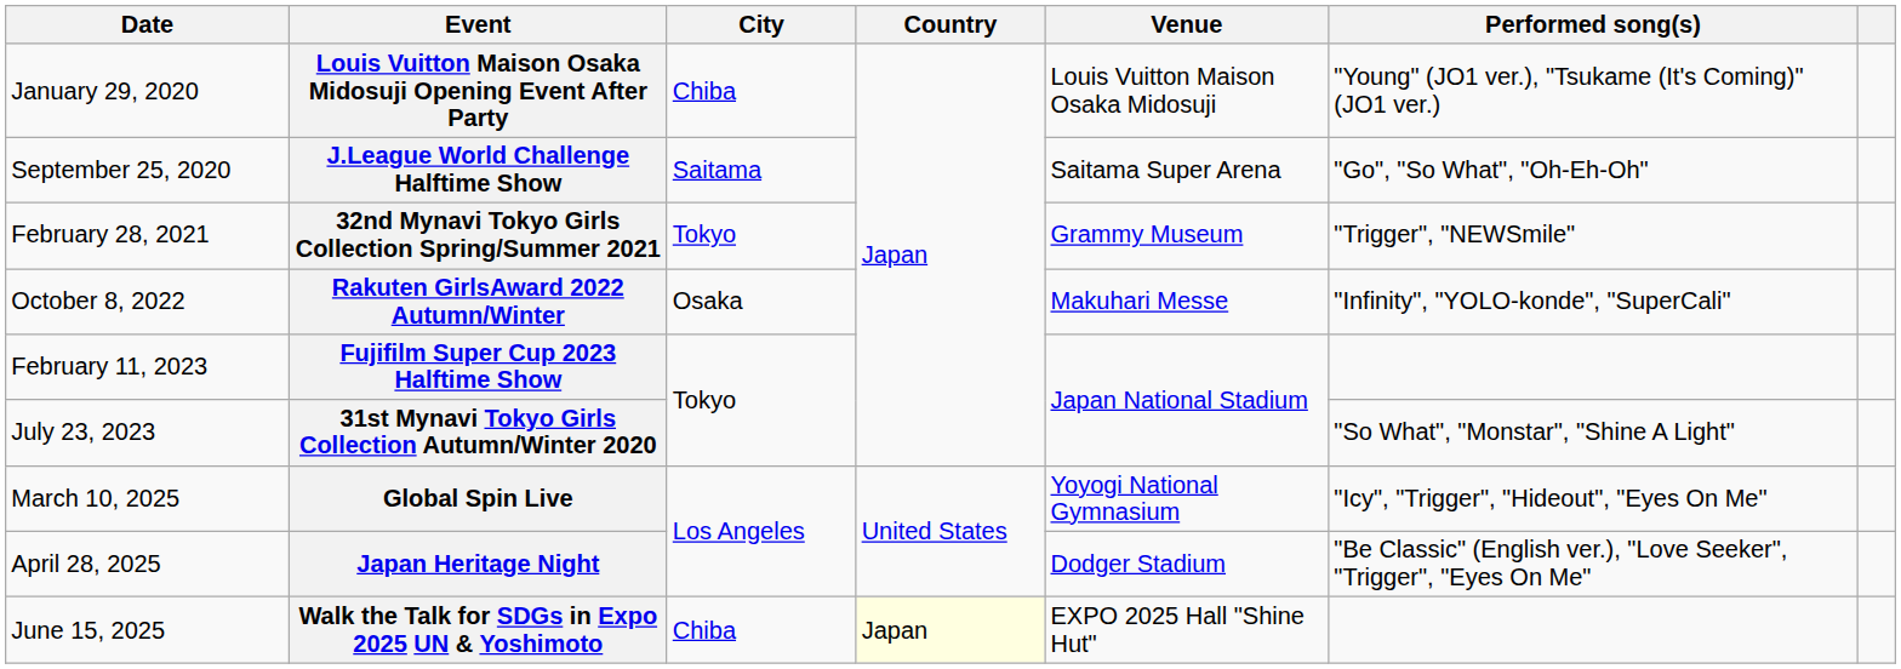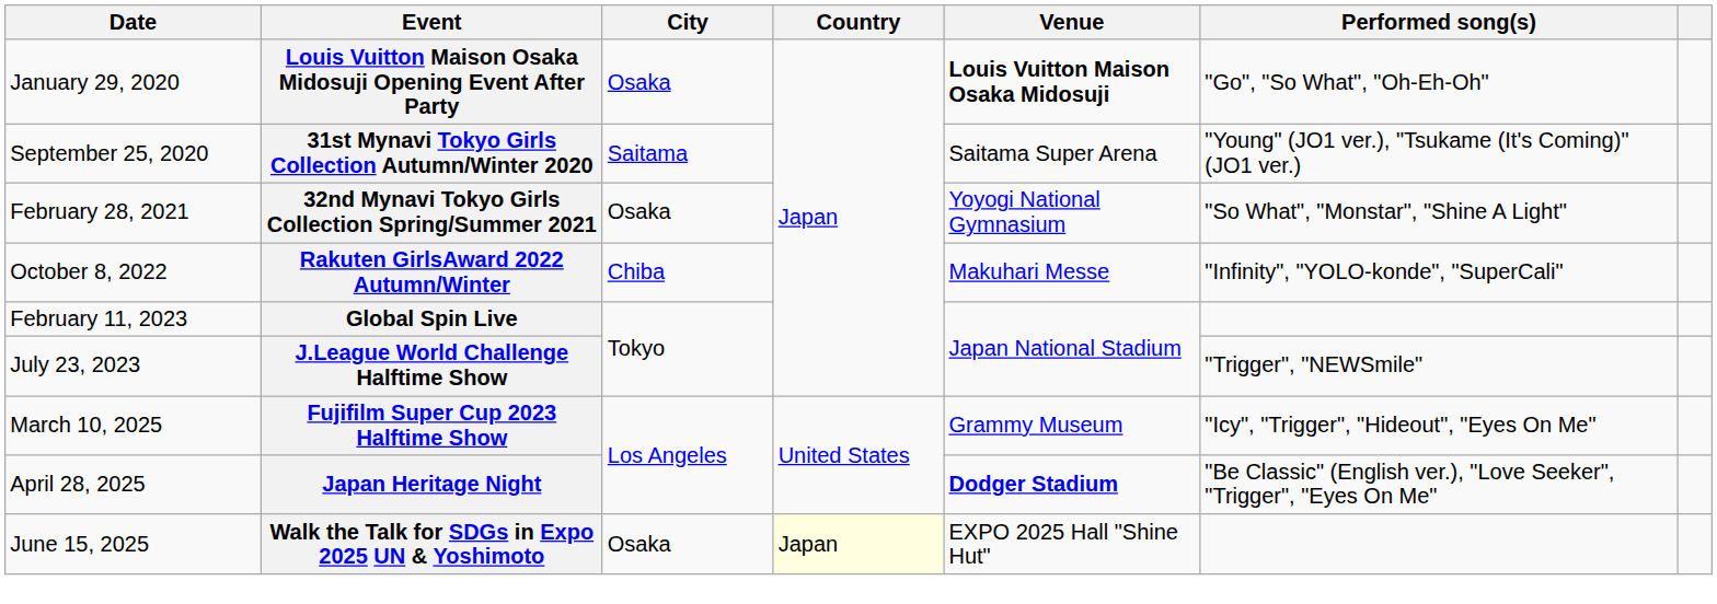January 29, 2020 | City: Chiba -> Osaka
January 29, 2020 | Venue: normal -> bold
January 29, 2020 | Performed song(s): "Young" (JO1 ver.), "Tsukame (It's Coming)" (JO1 ver.) -> "Go", "So What", "Oh-Eh-Oh"
September 25, 2020 | Event: J.League World Challenge Halftime Show -> 31st Mynavi Tokyo Girls Collection Autumn/Winter 2020
September 25, 2020 | Performed song(s): "Go", "So What", "Oh-Eh-Oh" -> "Young" (JO1 ver.), "Tsukame (It's Coming)" (JO1 ver.)
February 28, 2021 | City: Tokyo -> Osaka
February 28, 2021 | Venue: Grammy Museum -> Yoyogi National Gymnasium
February 28, 2021 | Performed song(s): "Trigger", "NEWSmile" -> "So What", "Monstar", "Shine A Light"
October 8, 2022 | City: Osaka -> Chiba
February 11, 2023 | Event: Fujifilm Super Cup 2023 Halftime Show -> Global Spin Live
July 23, 2023 | Event: 31st Mynavi Tokyo Girls Collection Autumn/Winter 2020 -> J.League World Challenge Halftime Show
July 23, 2023 | Performed song(s): "So What", "Monstar", "Shine A Light" -> "Trigger", "NEWSmile"
March 10, 2025 | Event: Global Spin Live -> Fujifilm Super Cup 2023 Halftime Show
March 10, 2025 | Venue: Yoyogi National Gymnasium -> Grammy Museum
April 28, 2025 | Venue: normal -> bold
June 15, 2025 | City: Chiba -> Osaka
